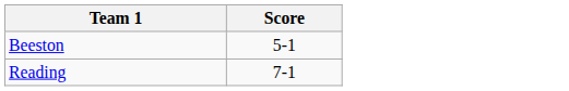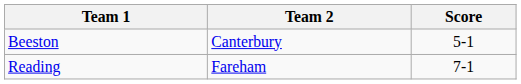+ column: Team 2 | Canterbury | Fareham
